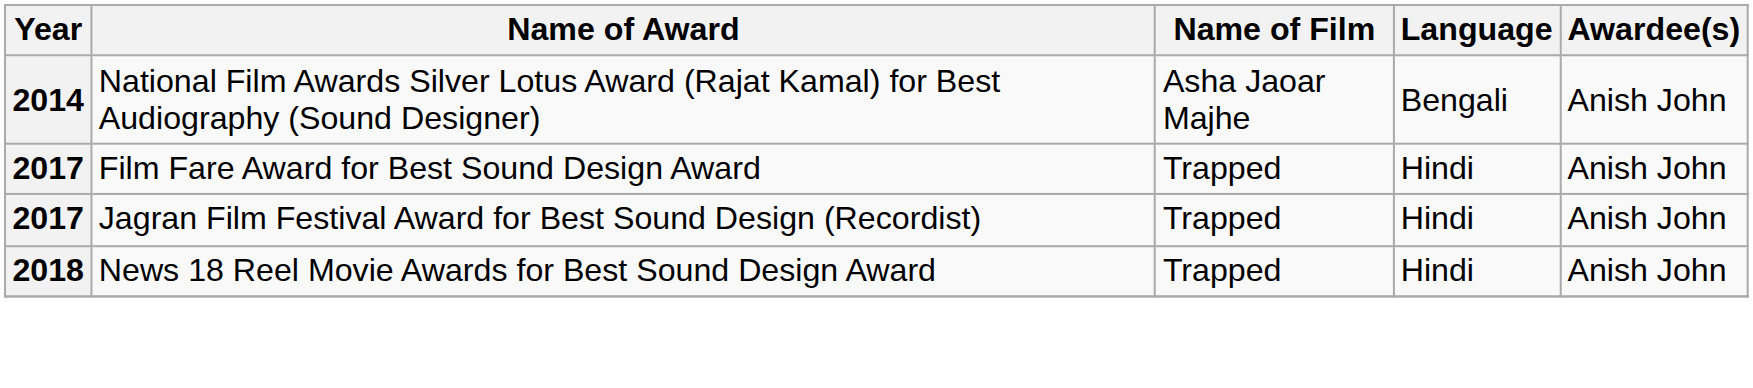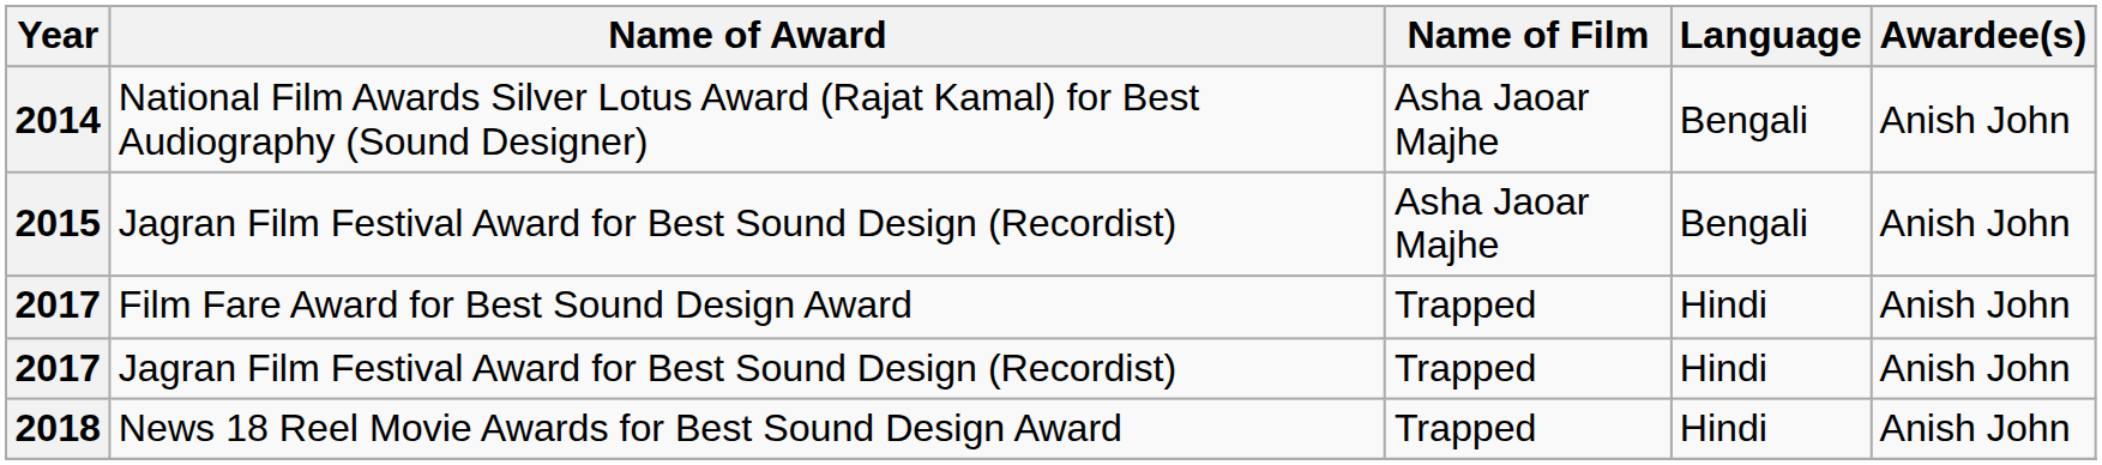+ row: 2015 | Jagran Film Festival Award for Best Sound Design (Recordist) | Asha Jaoar Majhe | Bengali | Anish John
